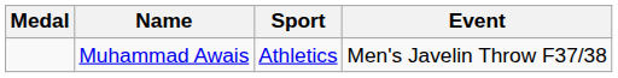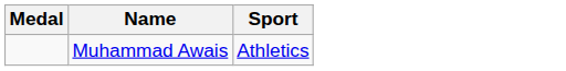- column: Event | Men's Javelin Throw F37/38
